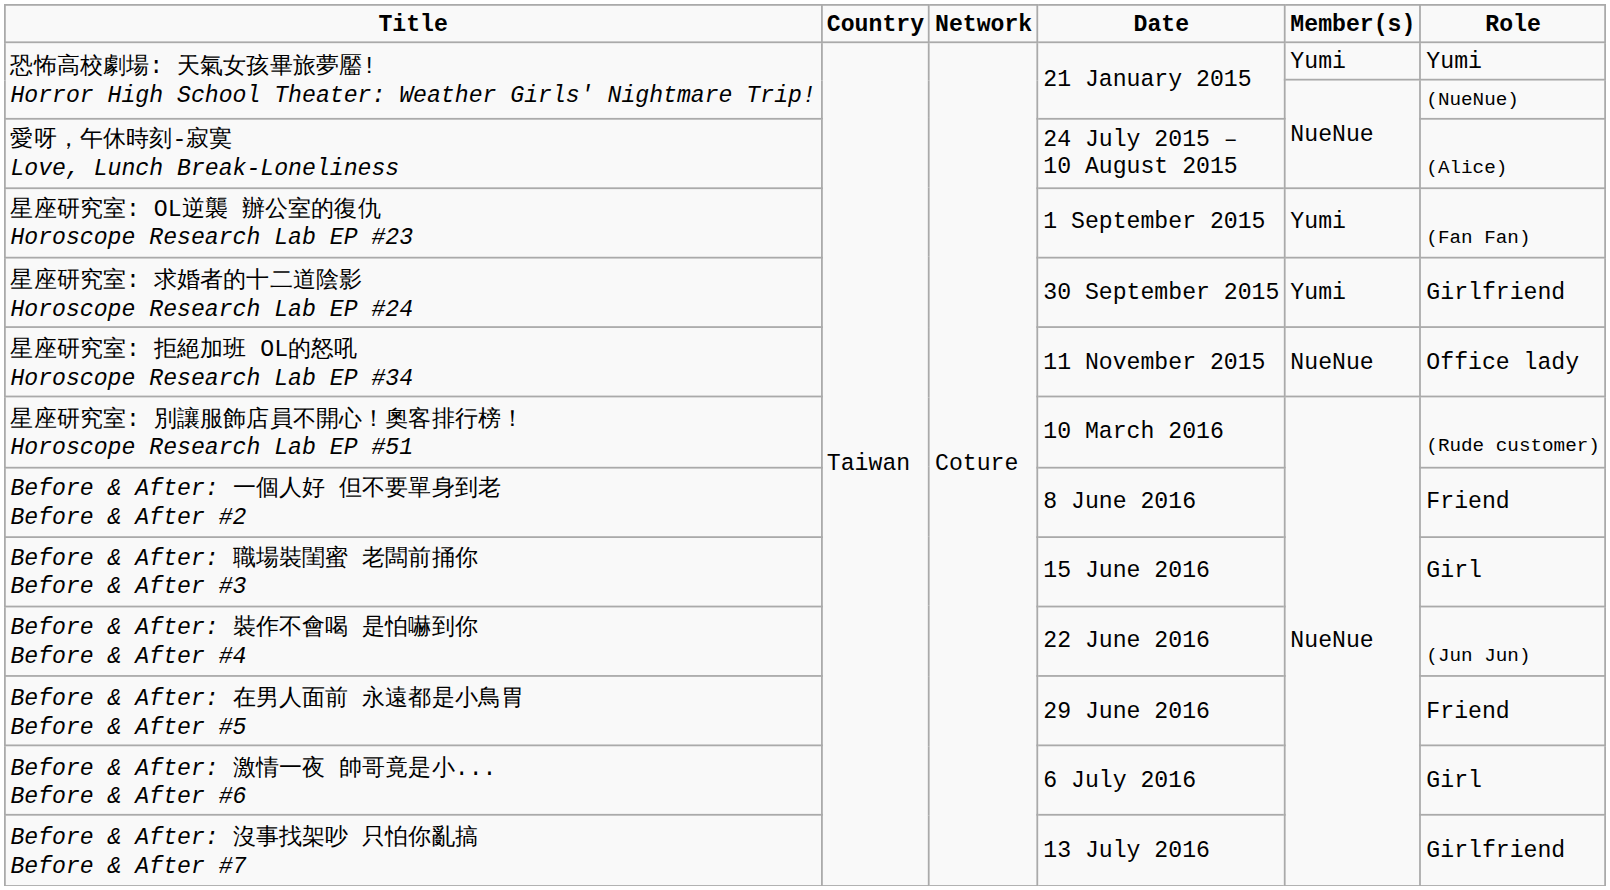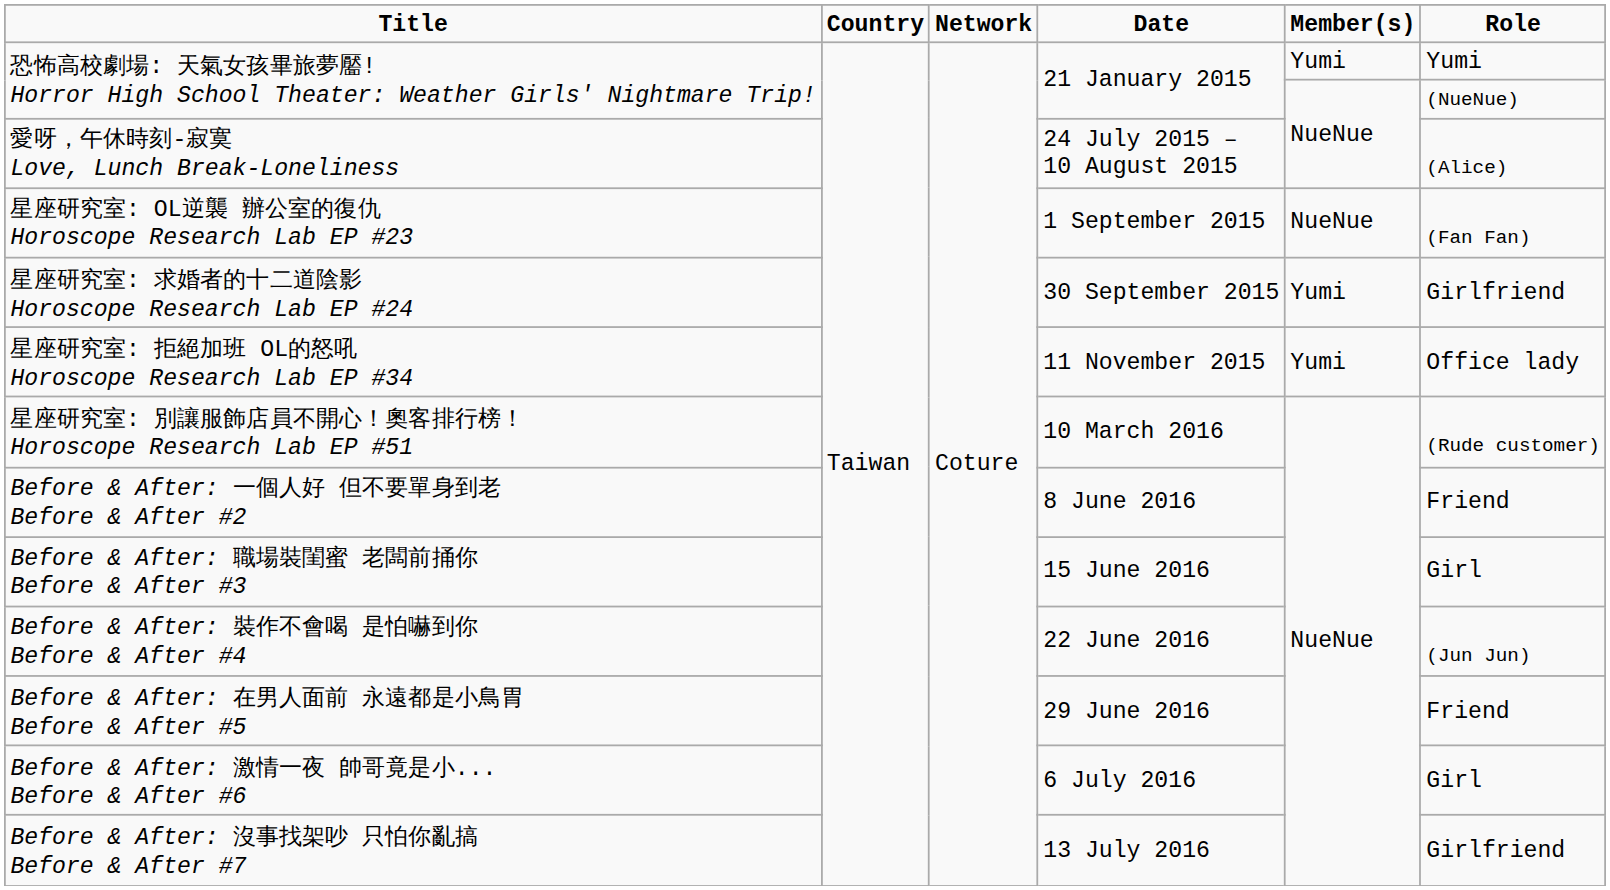星座研究室: OL逆襲 辦公室的復仇 Horoscope Research Lab EP #23 | column 5: Yumi -> NueNue
星座研究室: 拒絕加班 OL的怒吼 Horoscope Research Lab EP #34 | column 5: NueNue -> Yumi
